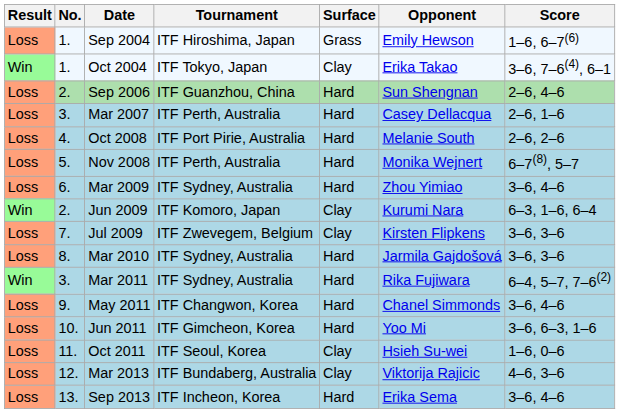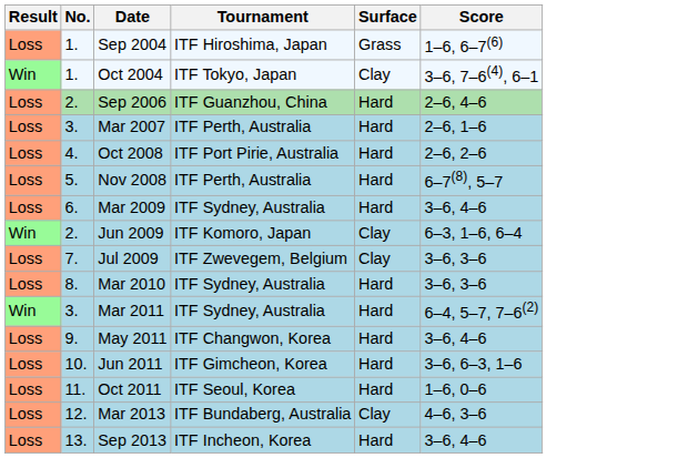- column: Opponent | Emily Hewson | Erika Takao | Sun Shengnan | Casey Dellacqua | Melanie South | Monika Wejnert | Zhou Yimiao | Kurumi Nara | Kirsten Flipkens | Jarmila Gajdošová | Rika Fujiwara | Chanel Simmonds | Yoo Mi | Hsieh Su-wei | Viktorija Rajicic | Erika Sema
Oct 2011 | Surface: Clay -> Hard
